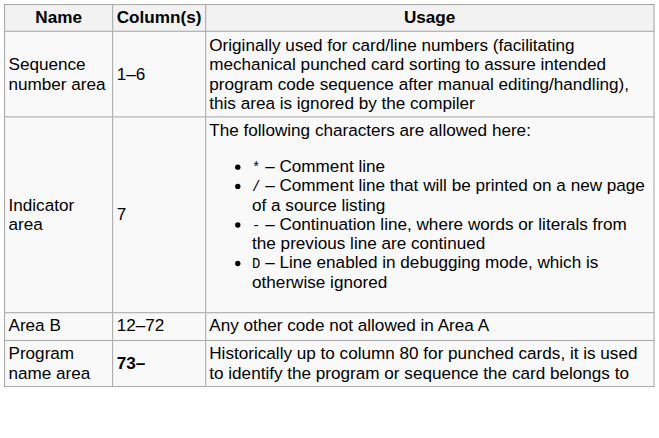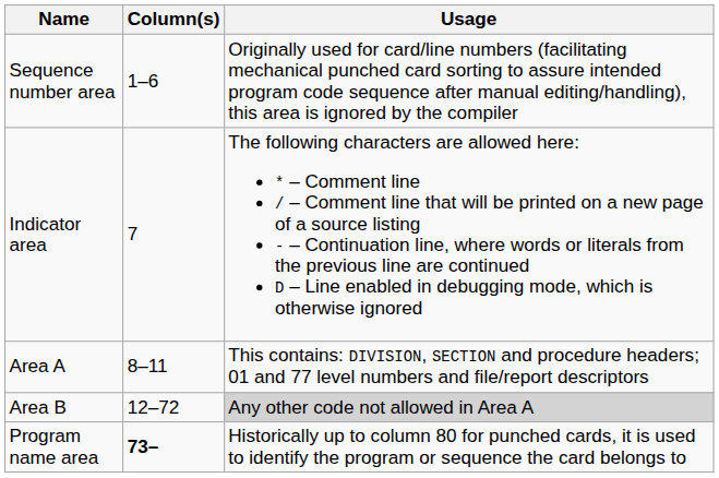+ row: Area A | 8–11 | This contains: DIVISION, SECTION and procedure headers; 01 and 77 level numbers and file/report descriptors
Area B | Usage: no background -> lightgrey background
